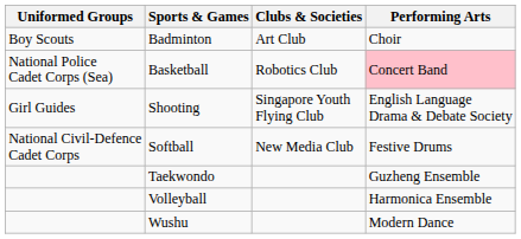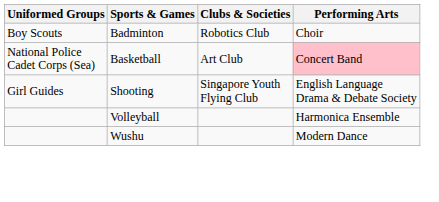Badminton | Clubs & Societies: Art Club -> Robotics Club
Basketball | Clubs & Societies: Robotics Club -> Art Club
- row: National Civil-Defence Cadet Corps | Softball | New Media Club | Festive Drums
- row: Taekwondo | Guzheng Ensemble
